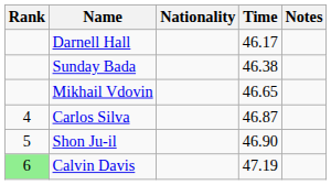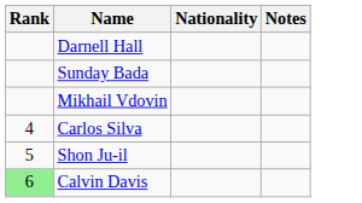- column: Time | 46.17 | 46.38 | 46.65 | 46.87 | 46.90 | 47.19
